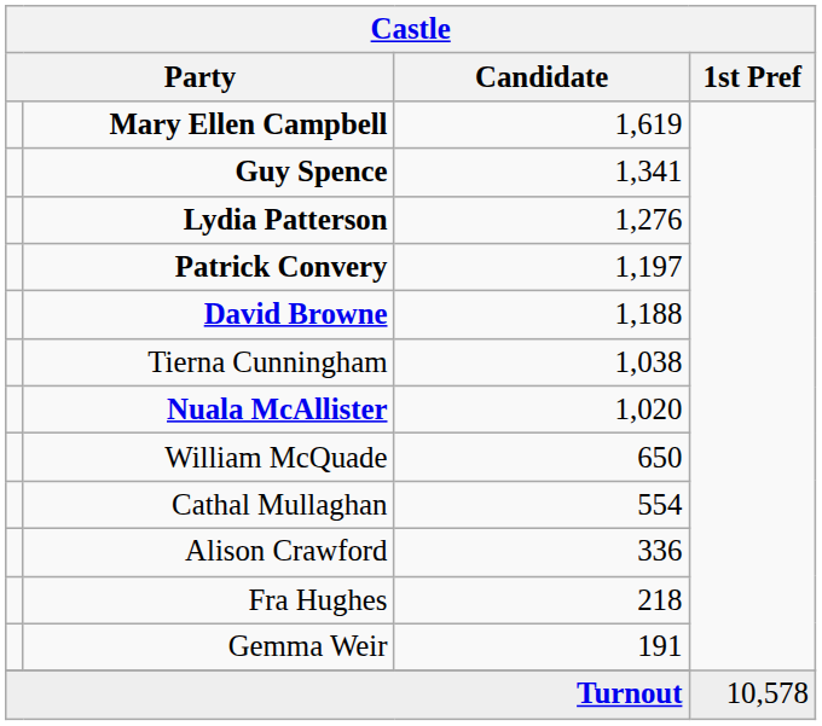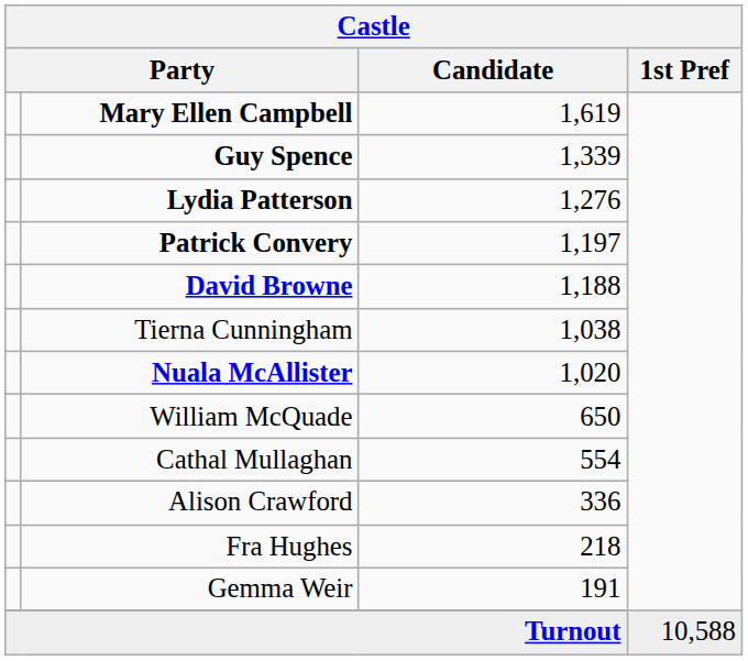Guy Spence | Candidate: 1,341 -> 1,339
Turnout | 1st Pref: 10,578 -> 10,588
